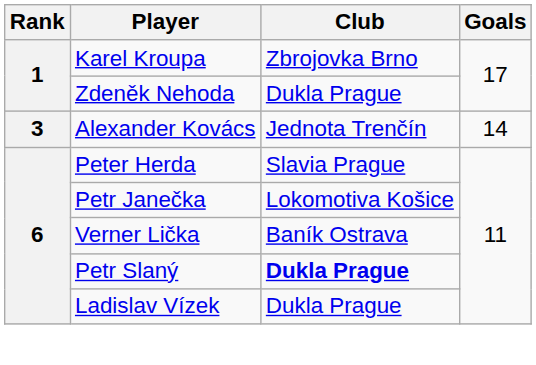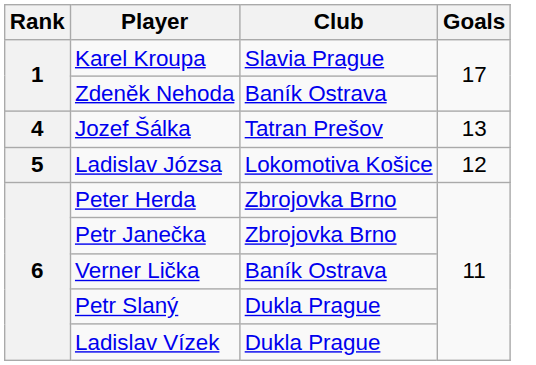Karel Kroupa | Club: Zbrojovka Brno -> Slavia Prague
Zdeněk Nehoda | Club: Dukla Prague -> Baník Ostrava
- row: 3 | Alexander Kovács | Jednota Trenčín | 14
+ row: 4 | Jozef Šálka | Tatran Prešov | 13
+ row: 5 | Ladislav Józsa | Lokomotiva Košice | 12
Peter Herda | Club: Slavia Prague -> Zbrojovka Brno
Petr Janečka | Club: Lokomotiva Košice -> Zbrojovka Brno
Petr Slaný | Club: bold -> normal
